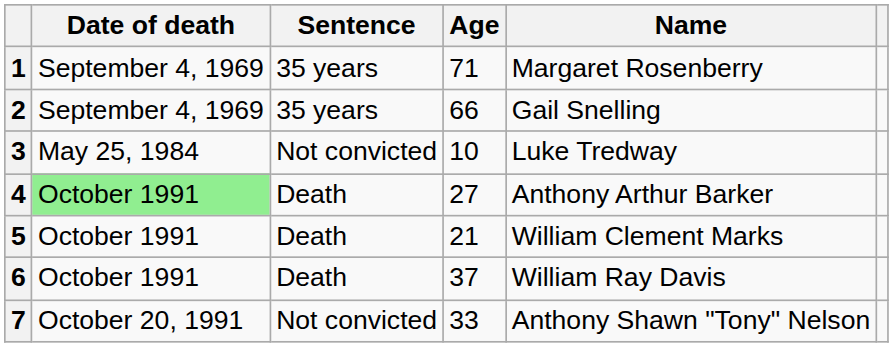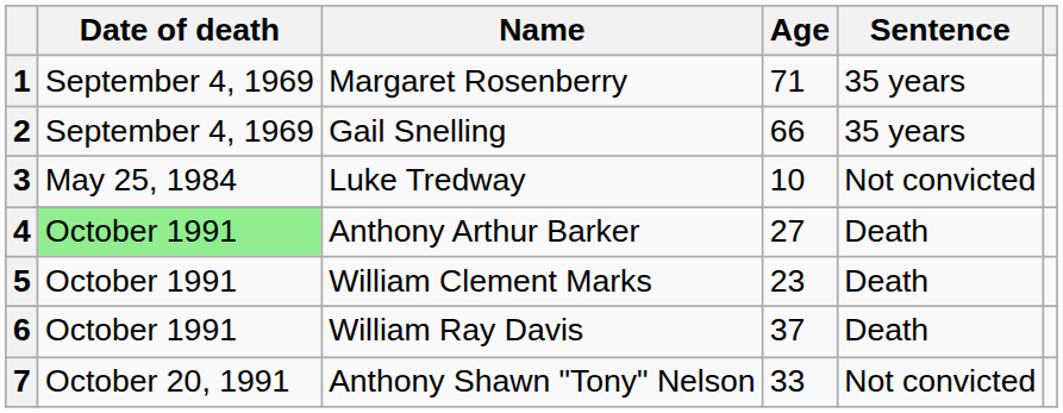columns swapped: Name <-> Sentence
5 | Age: 21 -> 23
